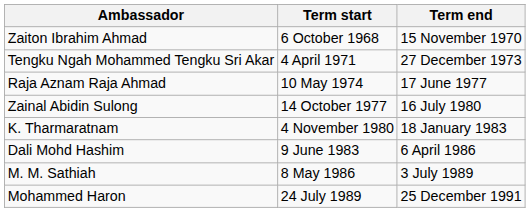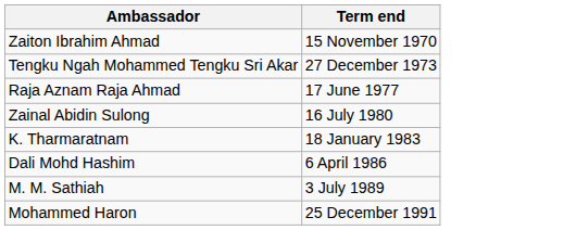- column: Term start | 6 October 1968 | 4 April 1971 | 10 May 1974 | 14 October 1977 | 4 November 1980 | 9 June 1983 | 8 May 1986 | 24 July 1989
